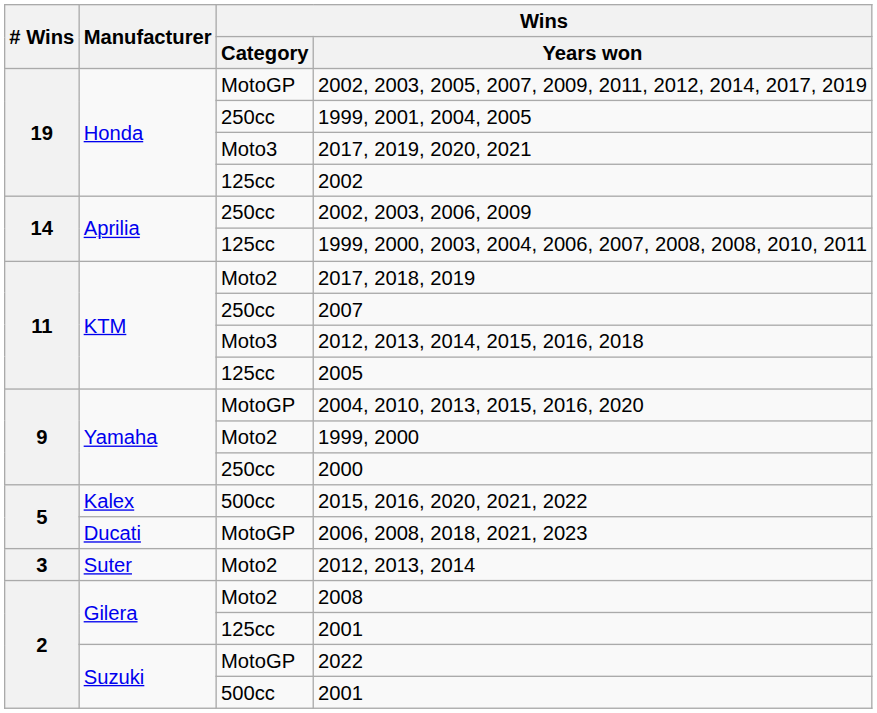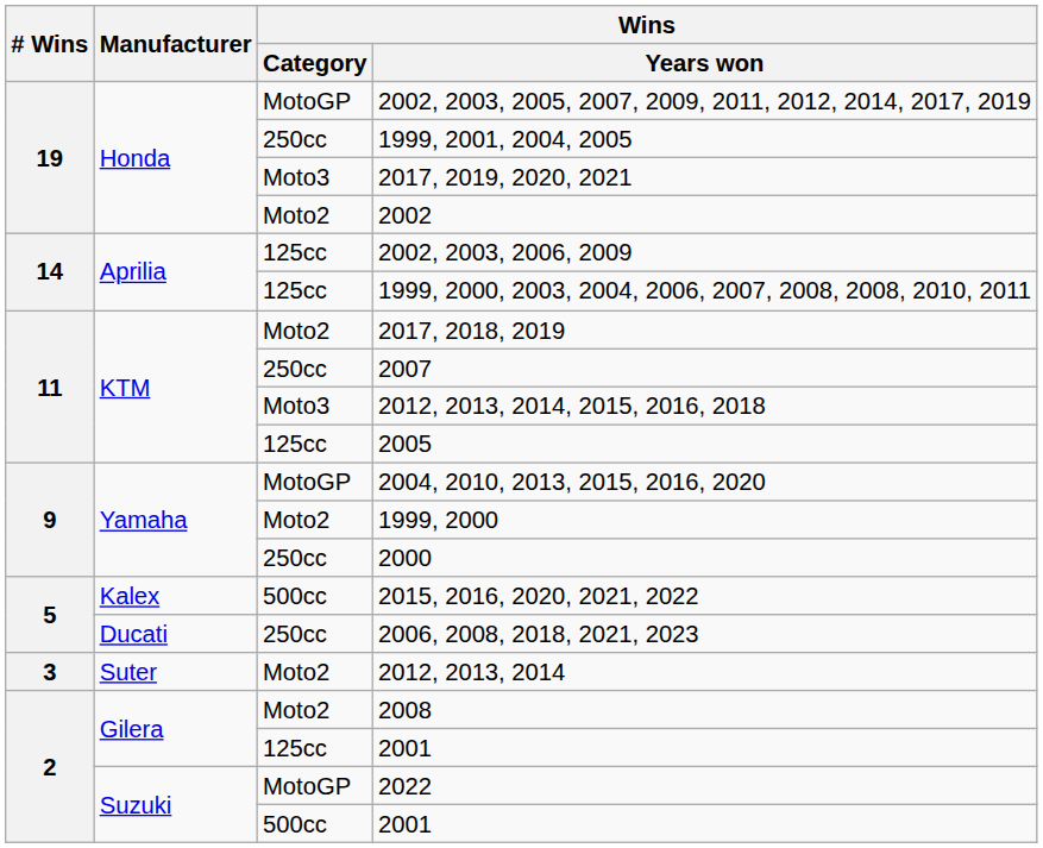2002 | Wins / Category: 125cc -> Moto2
2002, 2003, 2006, 2009 | Wins / Category: 250cc -> 125cc
2006, 2008, 2018, 2021, 2023 | Wins / Category: MotoGP -> 250cc
